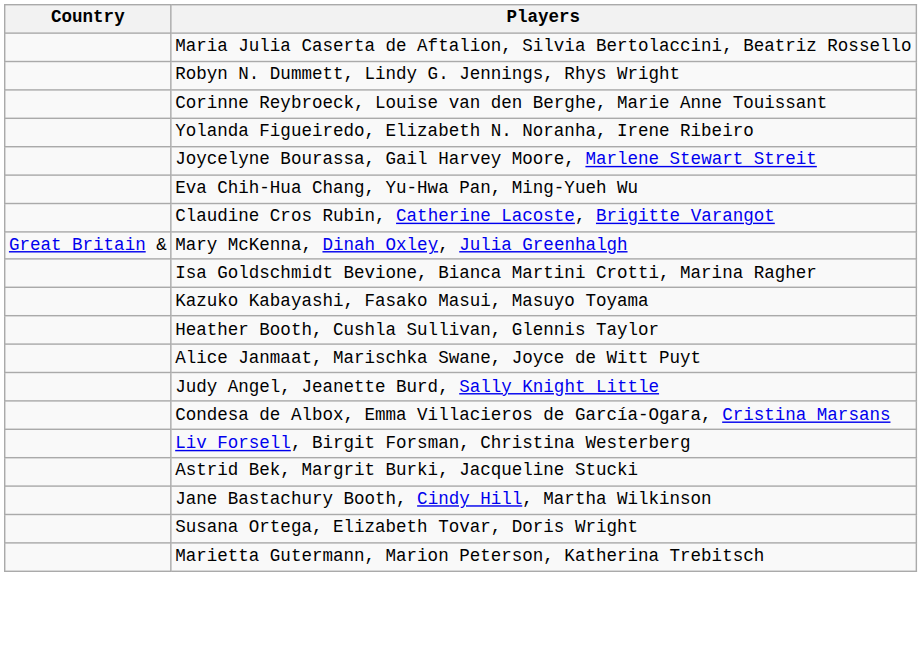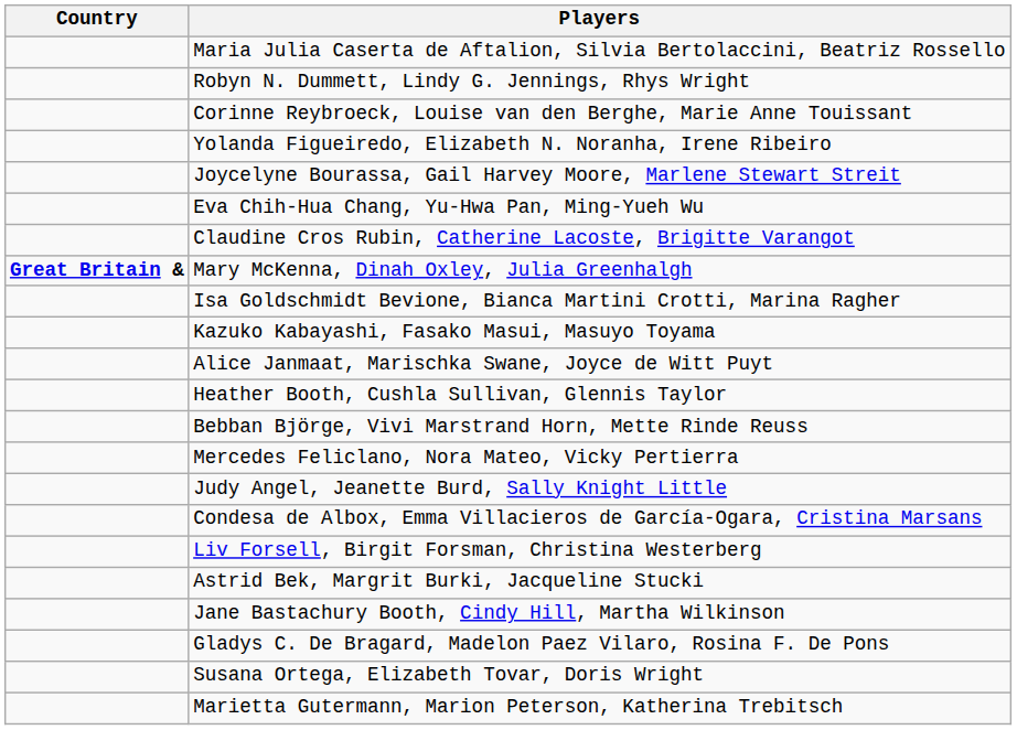Mary McKenna, Dinah Oxley, Julia Greenhalgh | Country: normal -> bold
rows swapped: Alice Janmaat, Marischka Swane, Joyce de Witt Puyt <-> Heather Booth, Cushla Sullivan, Glennis Taylor
+ row: Bebban Björge, Vivi Marstrand Horn, Mette Rinde Reuss
+ row: Mercedes Feliclano, Nora Mateo, Vicky Pertierra
+ row: Gladys C. De Bragard, Madelon Paez Vilaro, Rosina F. De Pons
